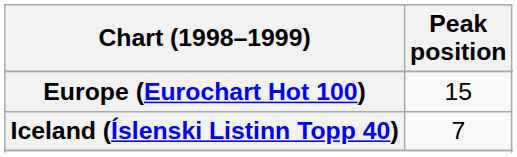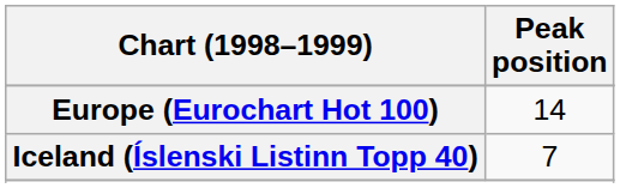Europe (Eurochart Hot 100) | Peak position: 15 -> 14
